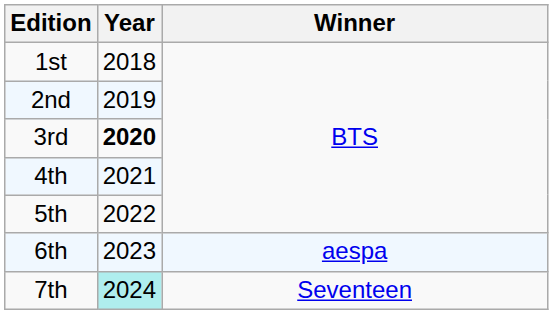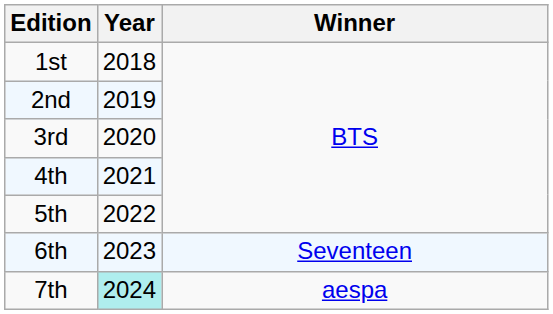3rd | Year: bold -> normal
6th | Winner: aespa -> Seventeen
7th | Winner: Seventeen -> aespa
